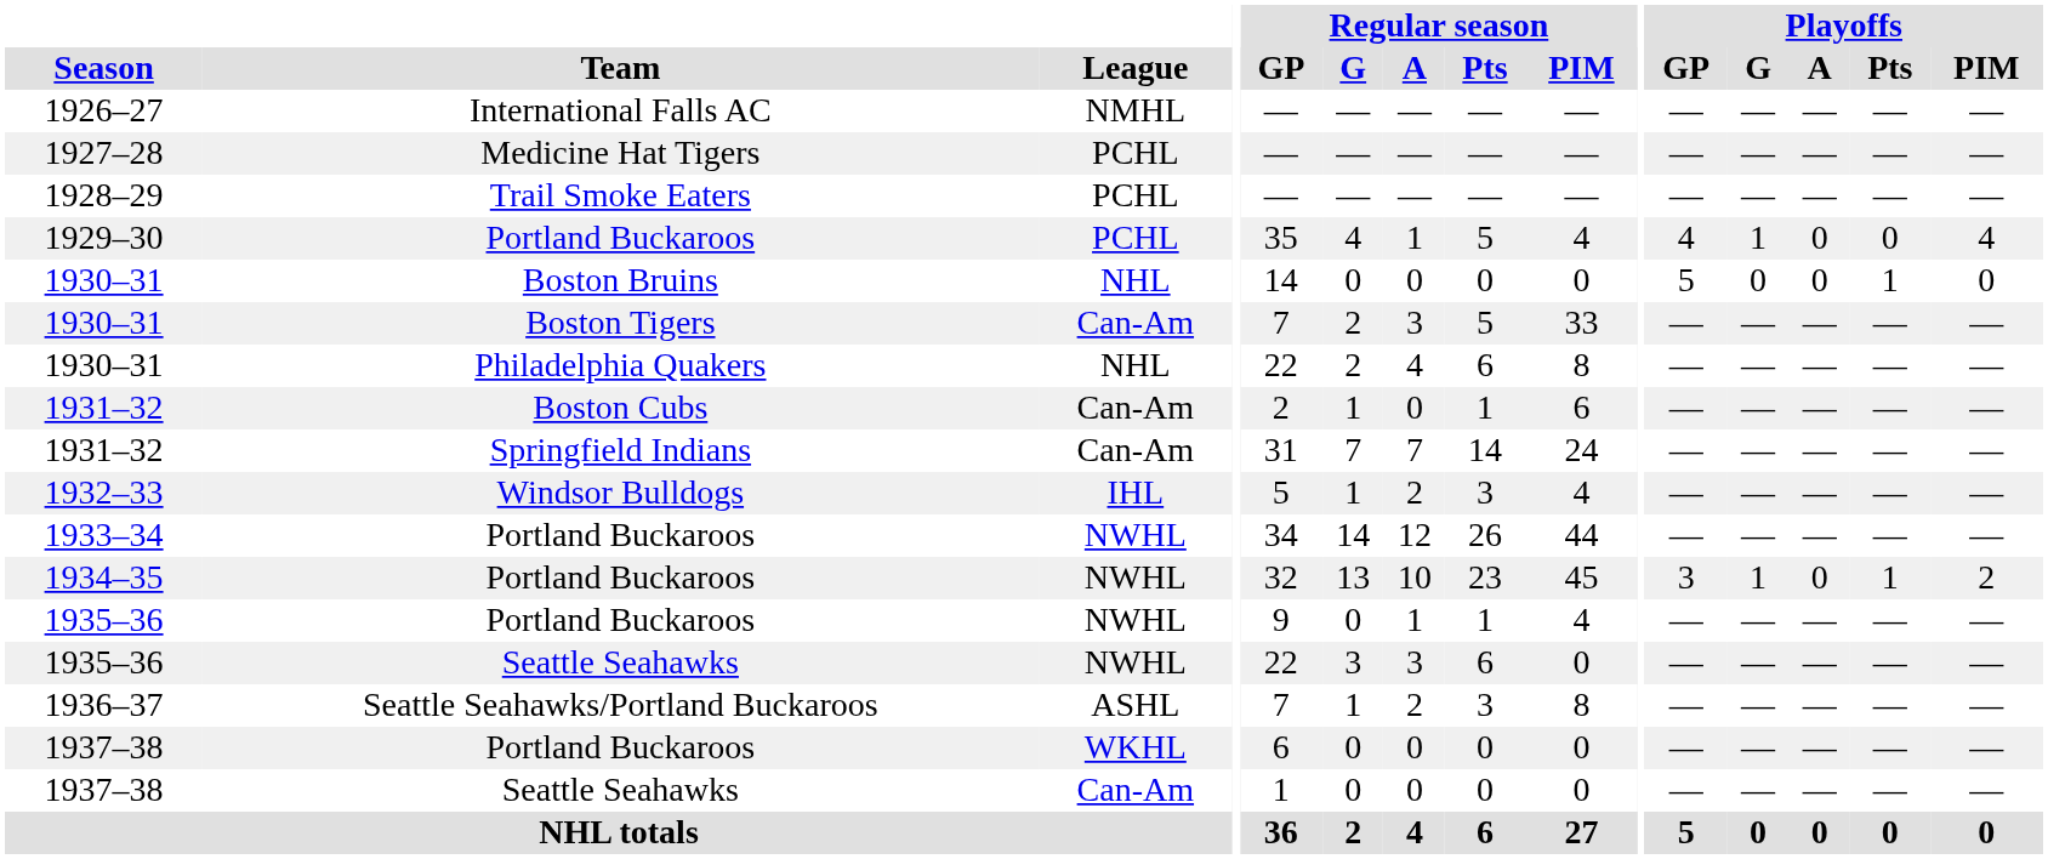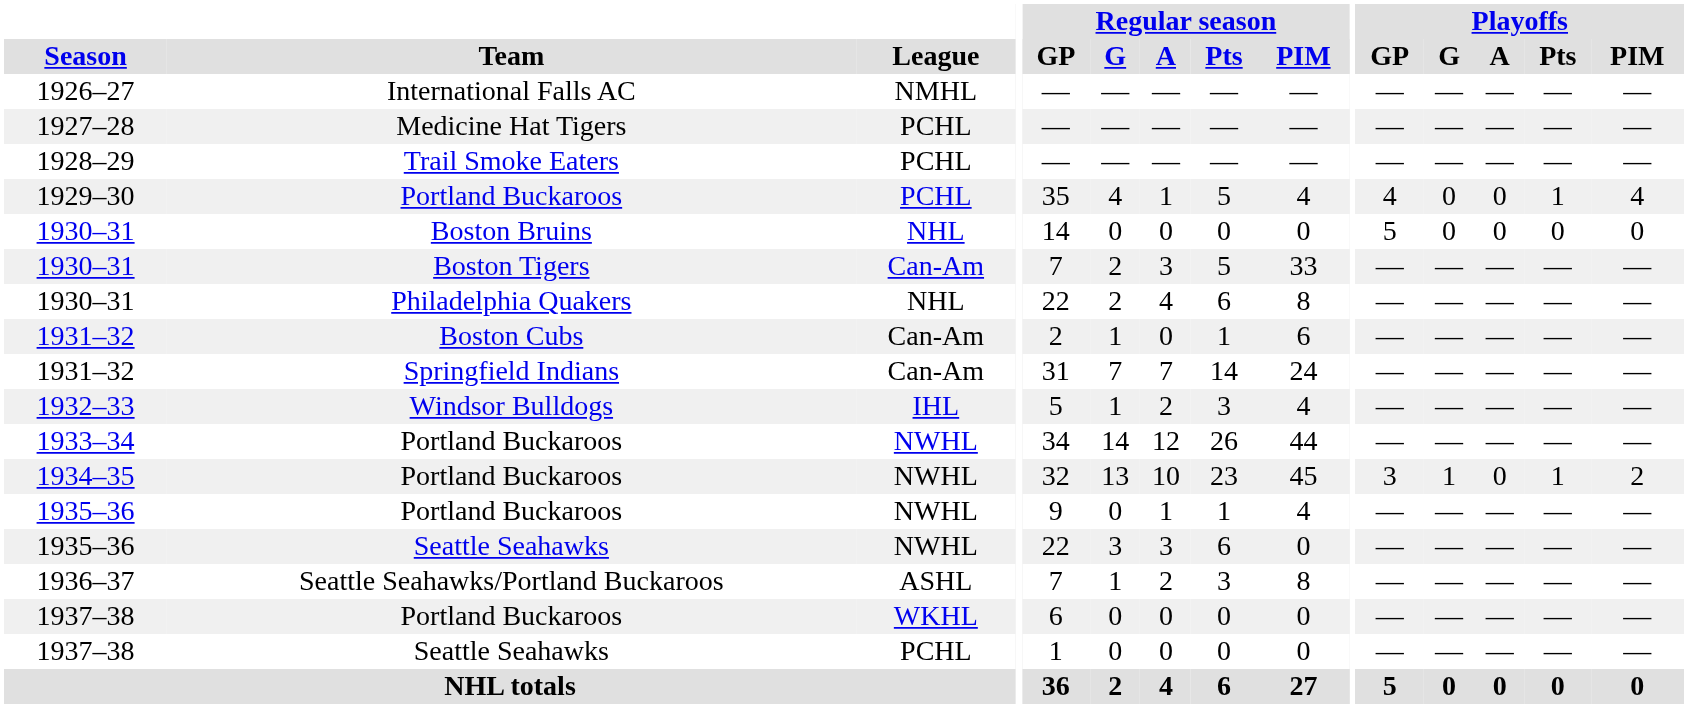1929–30 | Playoffs / G: 1 -> 0
1929–30 | Playoffs / Pts: 0 -> 1
1930–31 / Boston Bruins | Playoffs / Pts: 1 -> 0
1937–38 / Seattle Seahawks | League: Can-Am -> PCHL
